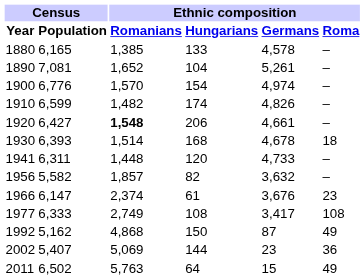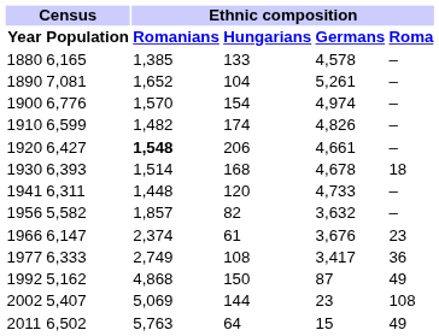1977 | Ethnic composition / Roma: 108 -> 36
2002 | Ethnic composition / Roma: 36 -> 108
